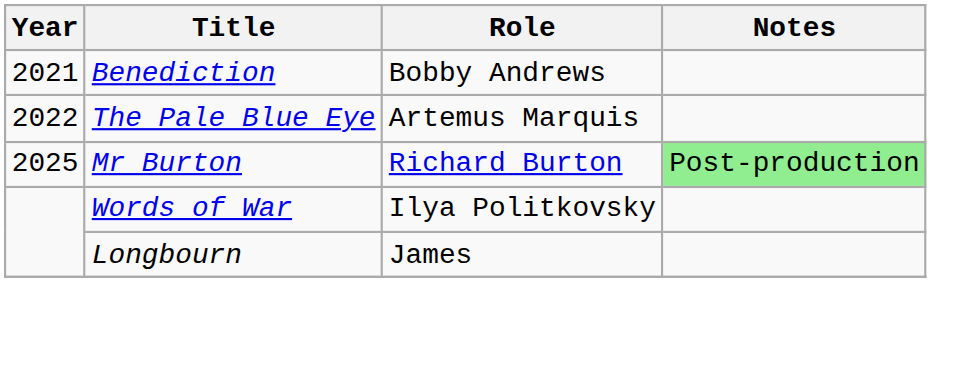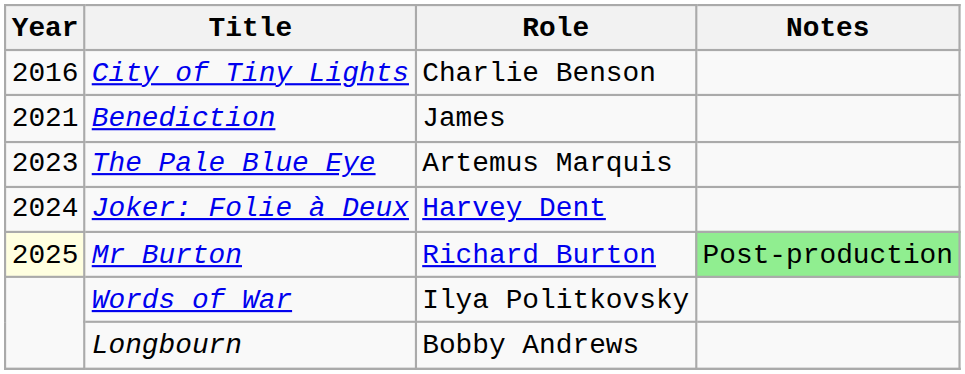+ row: 2016 | City of Tiny Lights | Charlie Benson
Benediction | Role: Bobby Andrews -> James
The Pale Blue Eye | Year: 2022 -> 2023
+ row: 2024 | Joker: Folie à Deux | Harvey Dent
Mr Burton | Year: no background -> lightyellow background
Longbourn | Role: James -> Bobby Andrews
